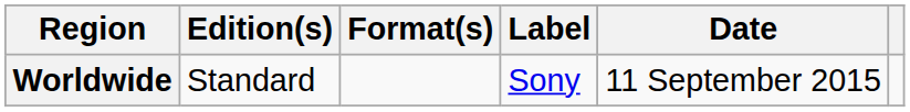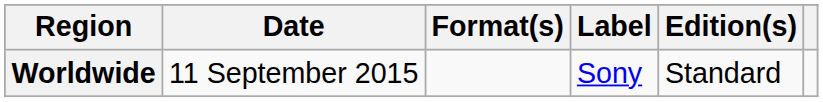columns swapped: Date <-> Edition(s)
